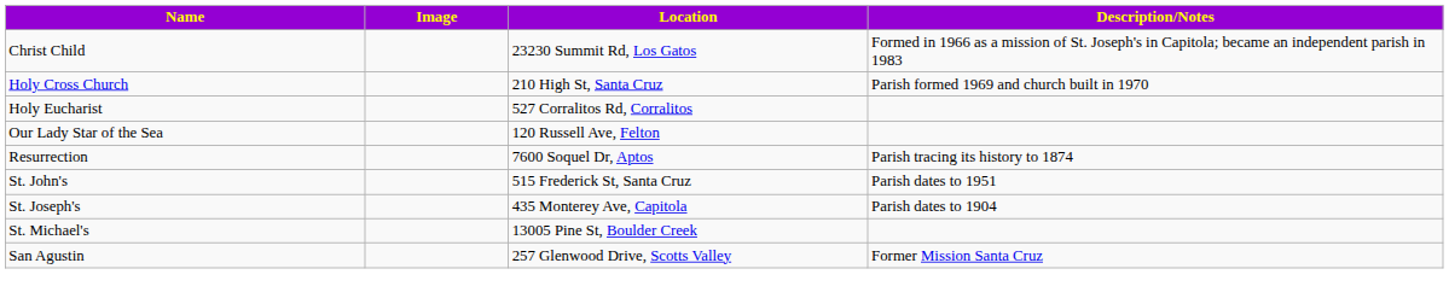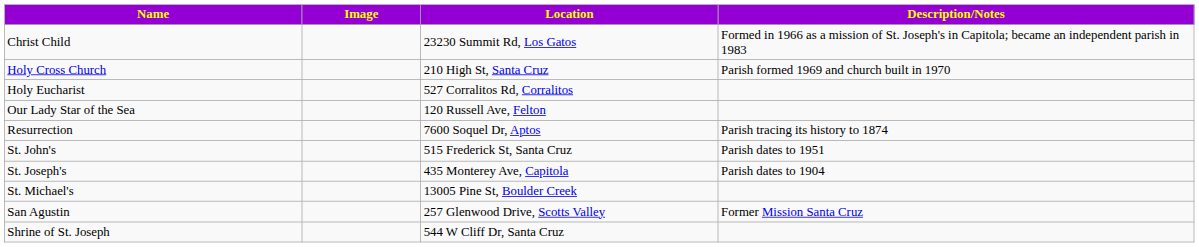+ row: Shrine of St. Joseph | 544 W Cliff Dr, Santa Cruz
